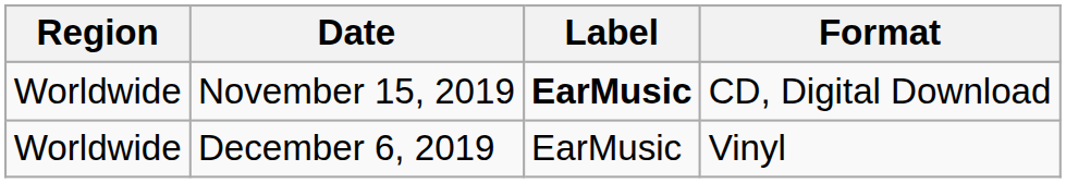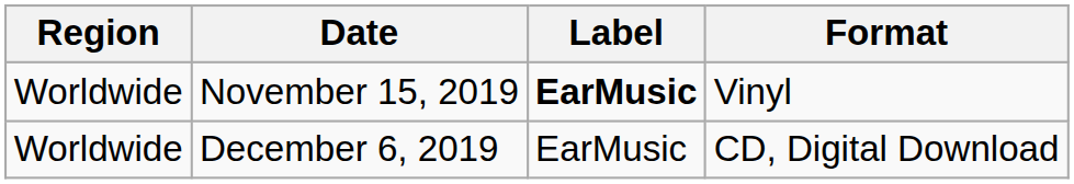November 15, 2019 | Format: CD, Digital Download -> Vinyl
December 6, 2019 | Format: Vinyl -> CD, Digital Download
